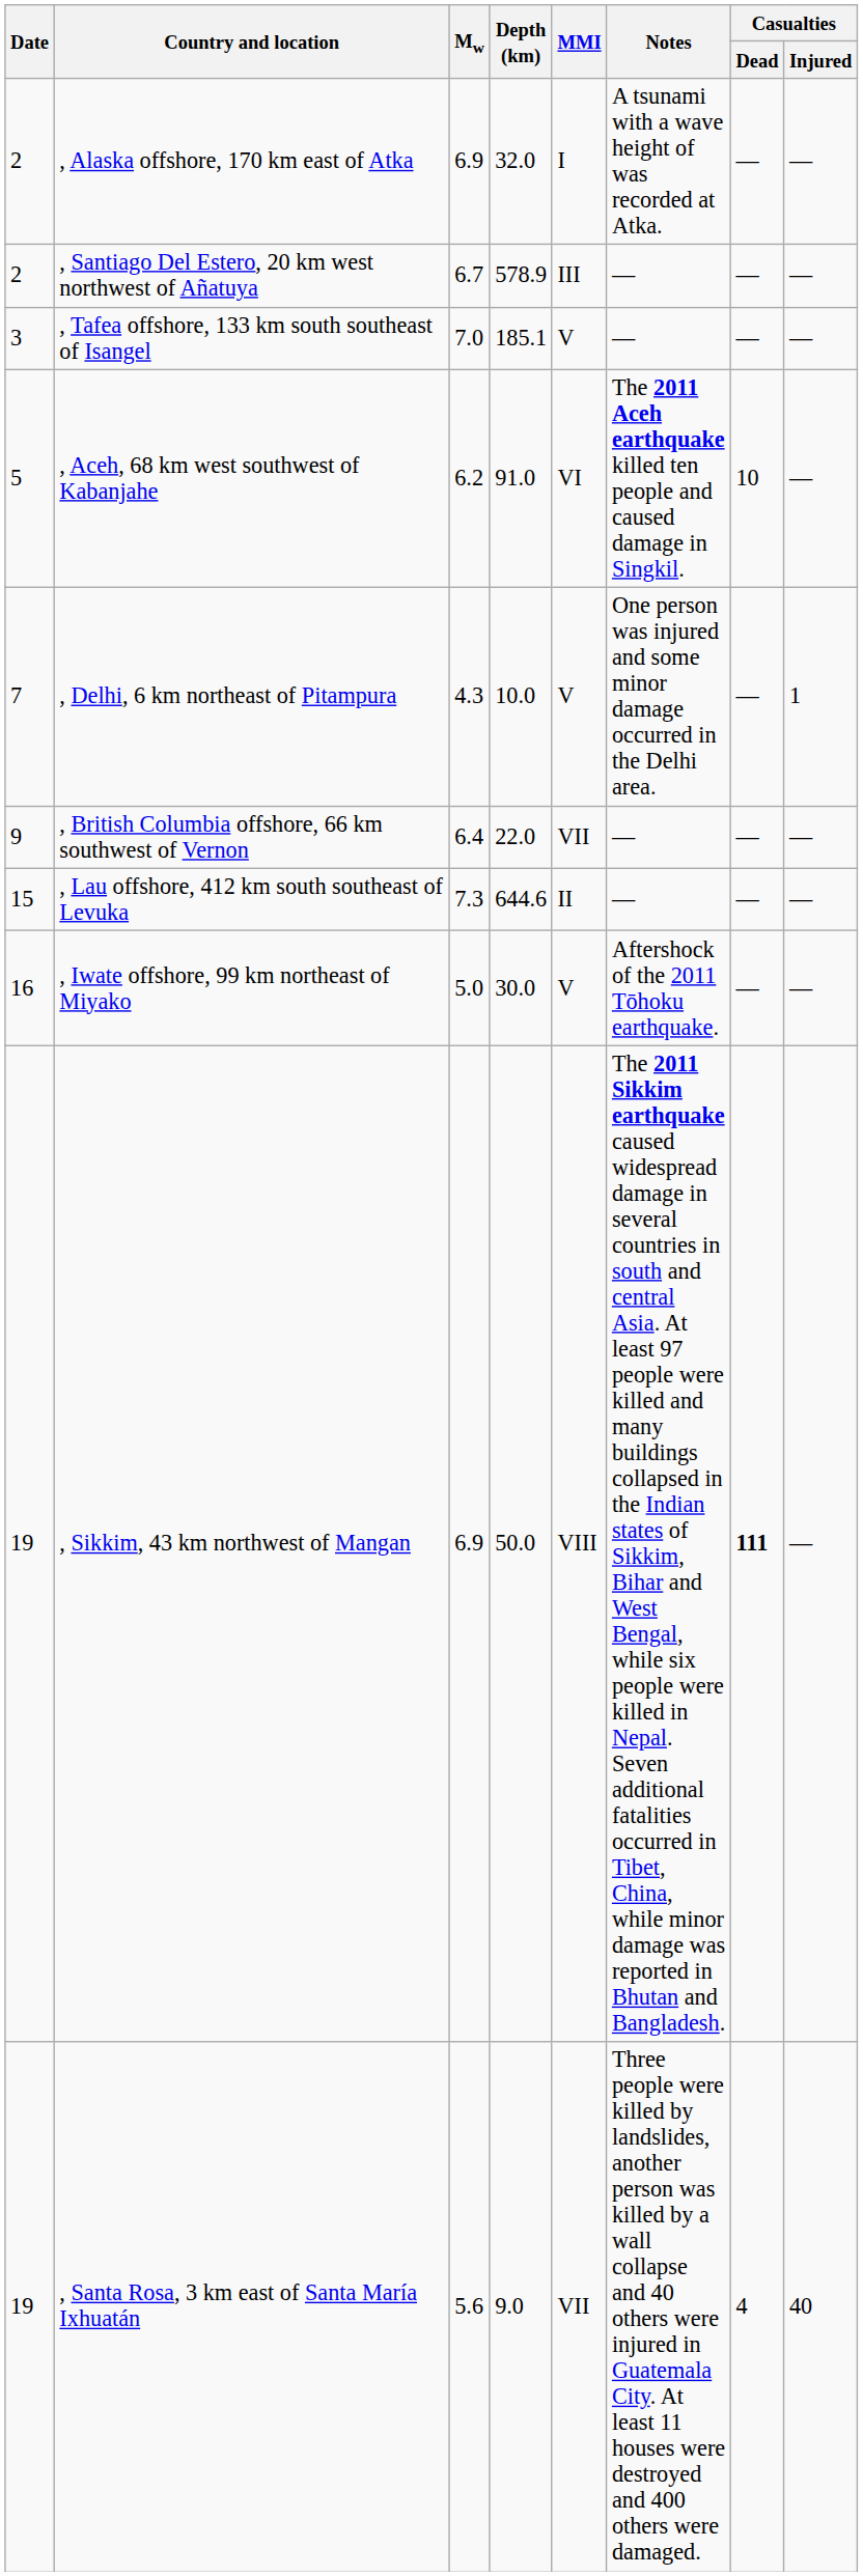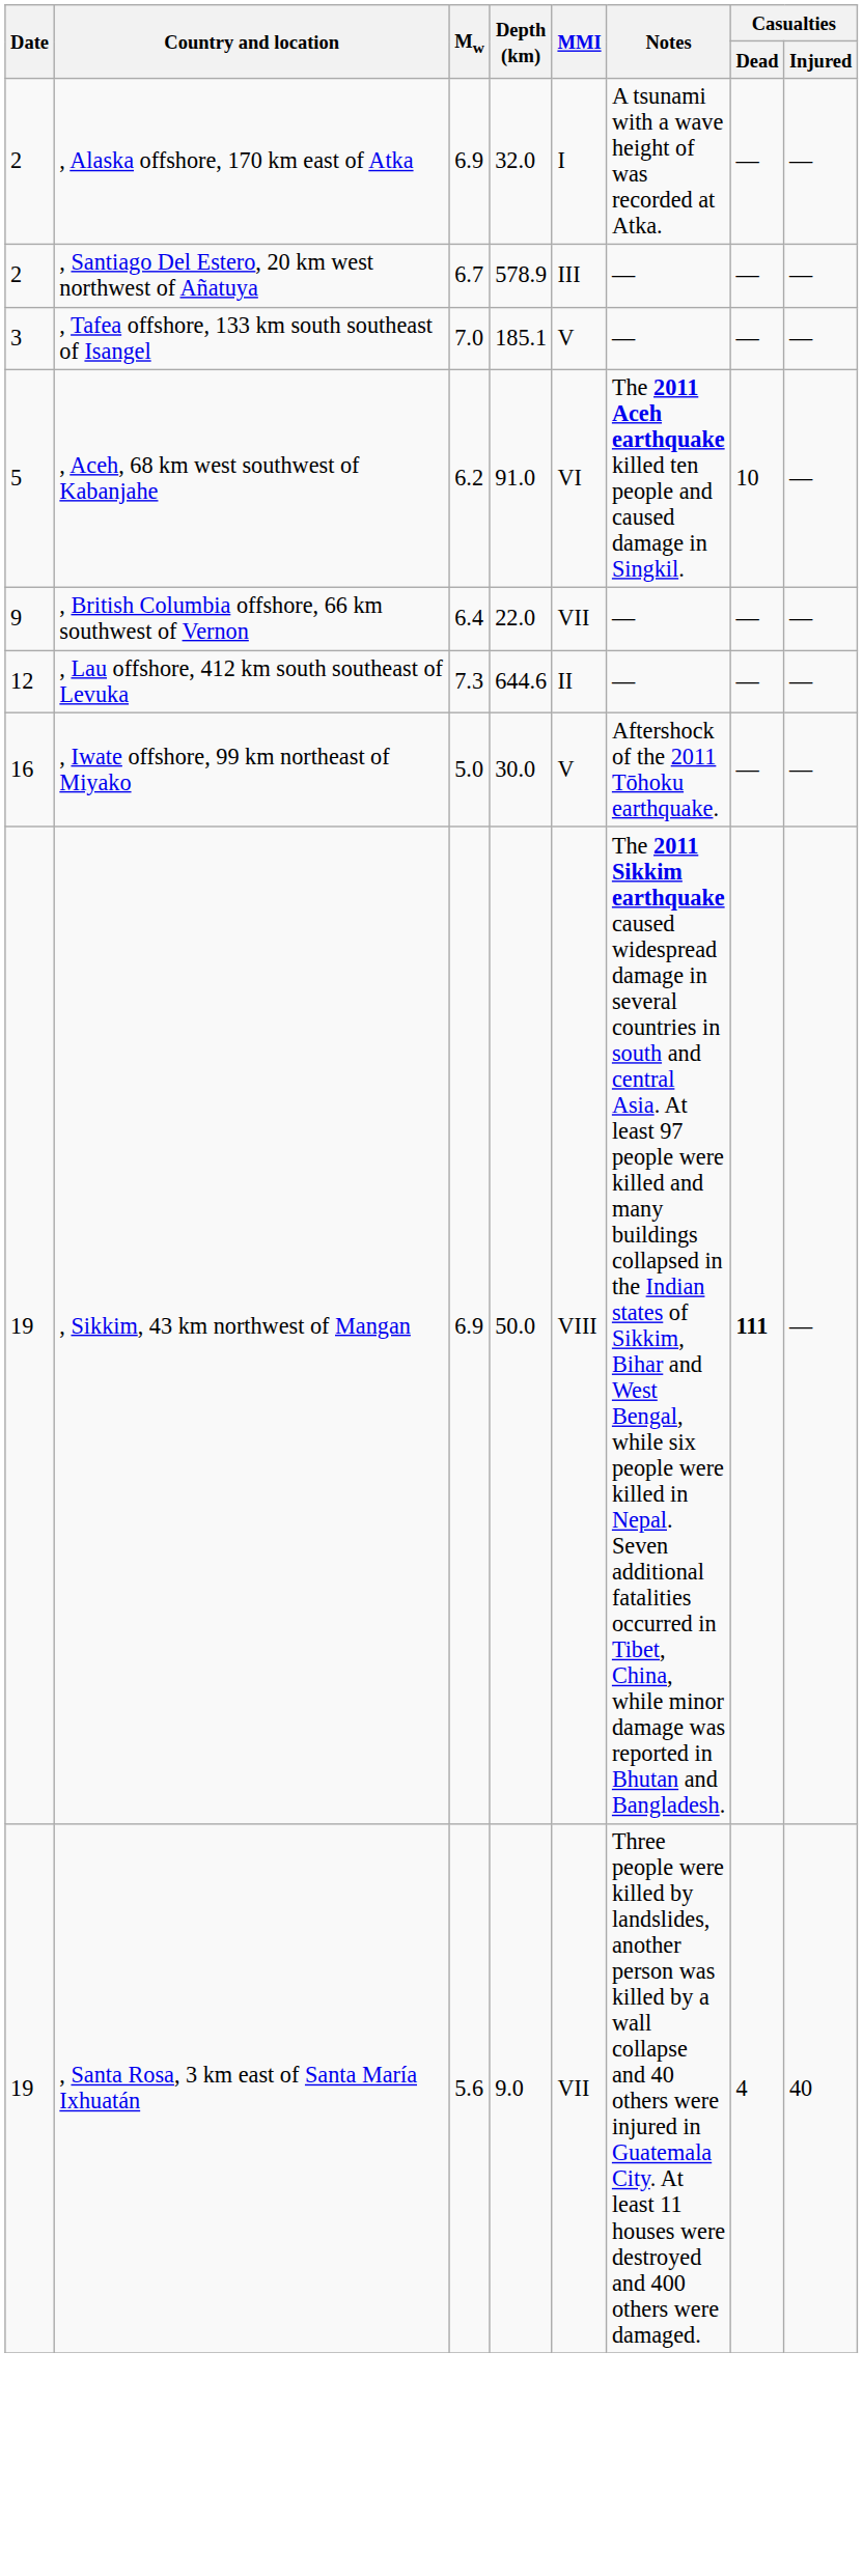- row: 7 | , Delhi, 6 km northeast of Pitampura | 4.3 | 10.0 | V | One person was injured and some minor damage occurred in the Delhi area. | — | 1
, Lau offshore, 412 km south southeast of Levuka | Date: 15 -> 12
